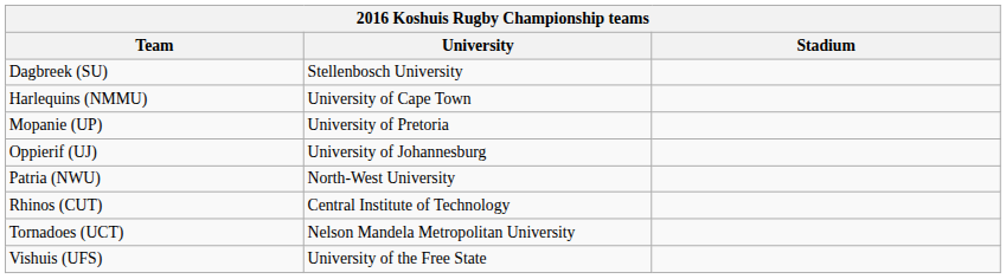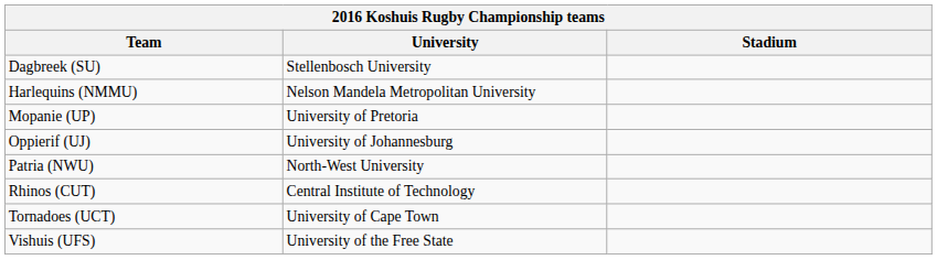Harlequins (NMMU) | University: University of Cape Town -> Nelson Mandela Metropolitan University
Tornadoes (UCT) | University: Nelson Mandela Metropolitan University -> University of Cape Town
